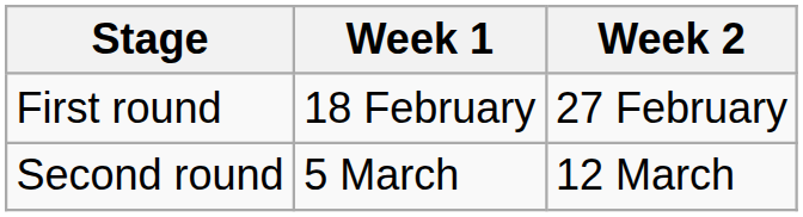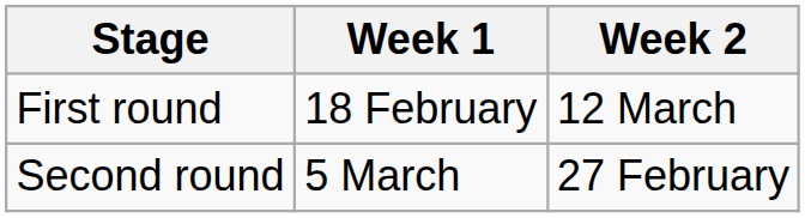First round | Week 2: 27 February -> 12 March
Second round | Week 2: 12 March -> 27 February
